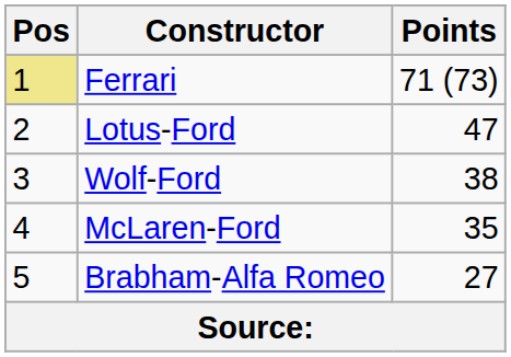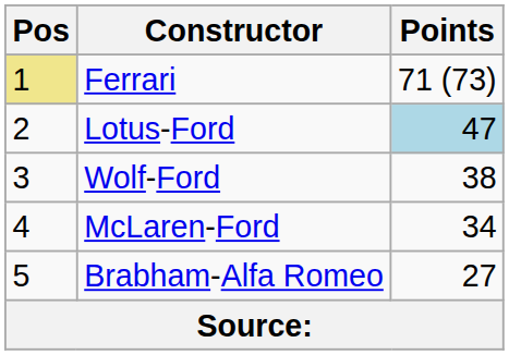Lotus-Ford | Points: no background -> lightblue background
McLaren-Ford | Points: 35 -> 34
